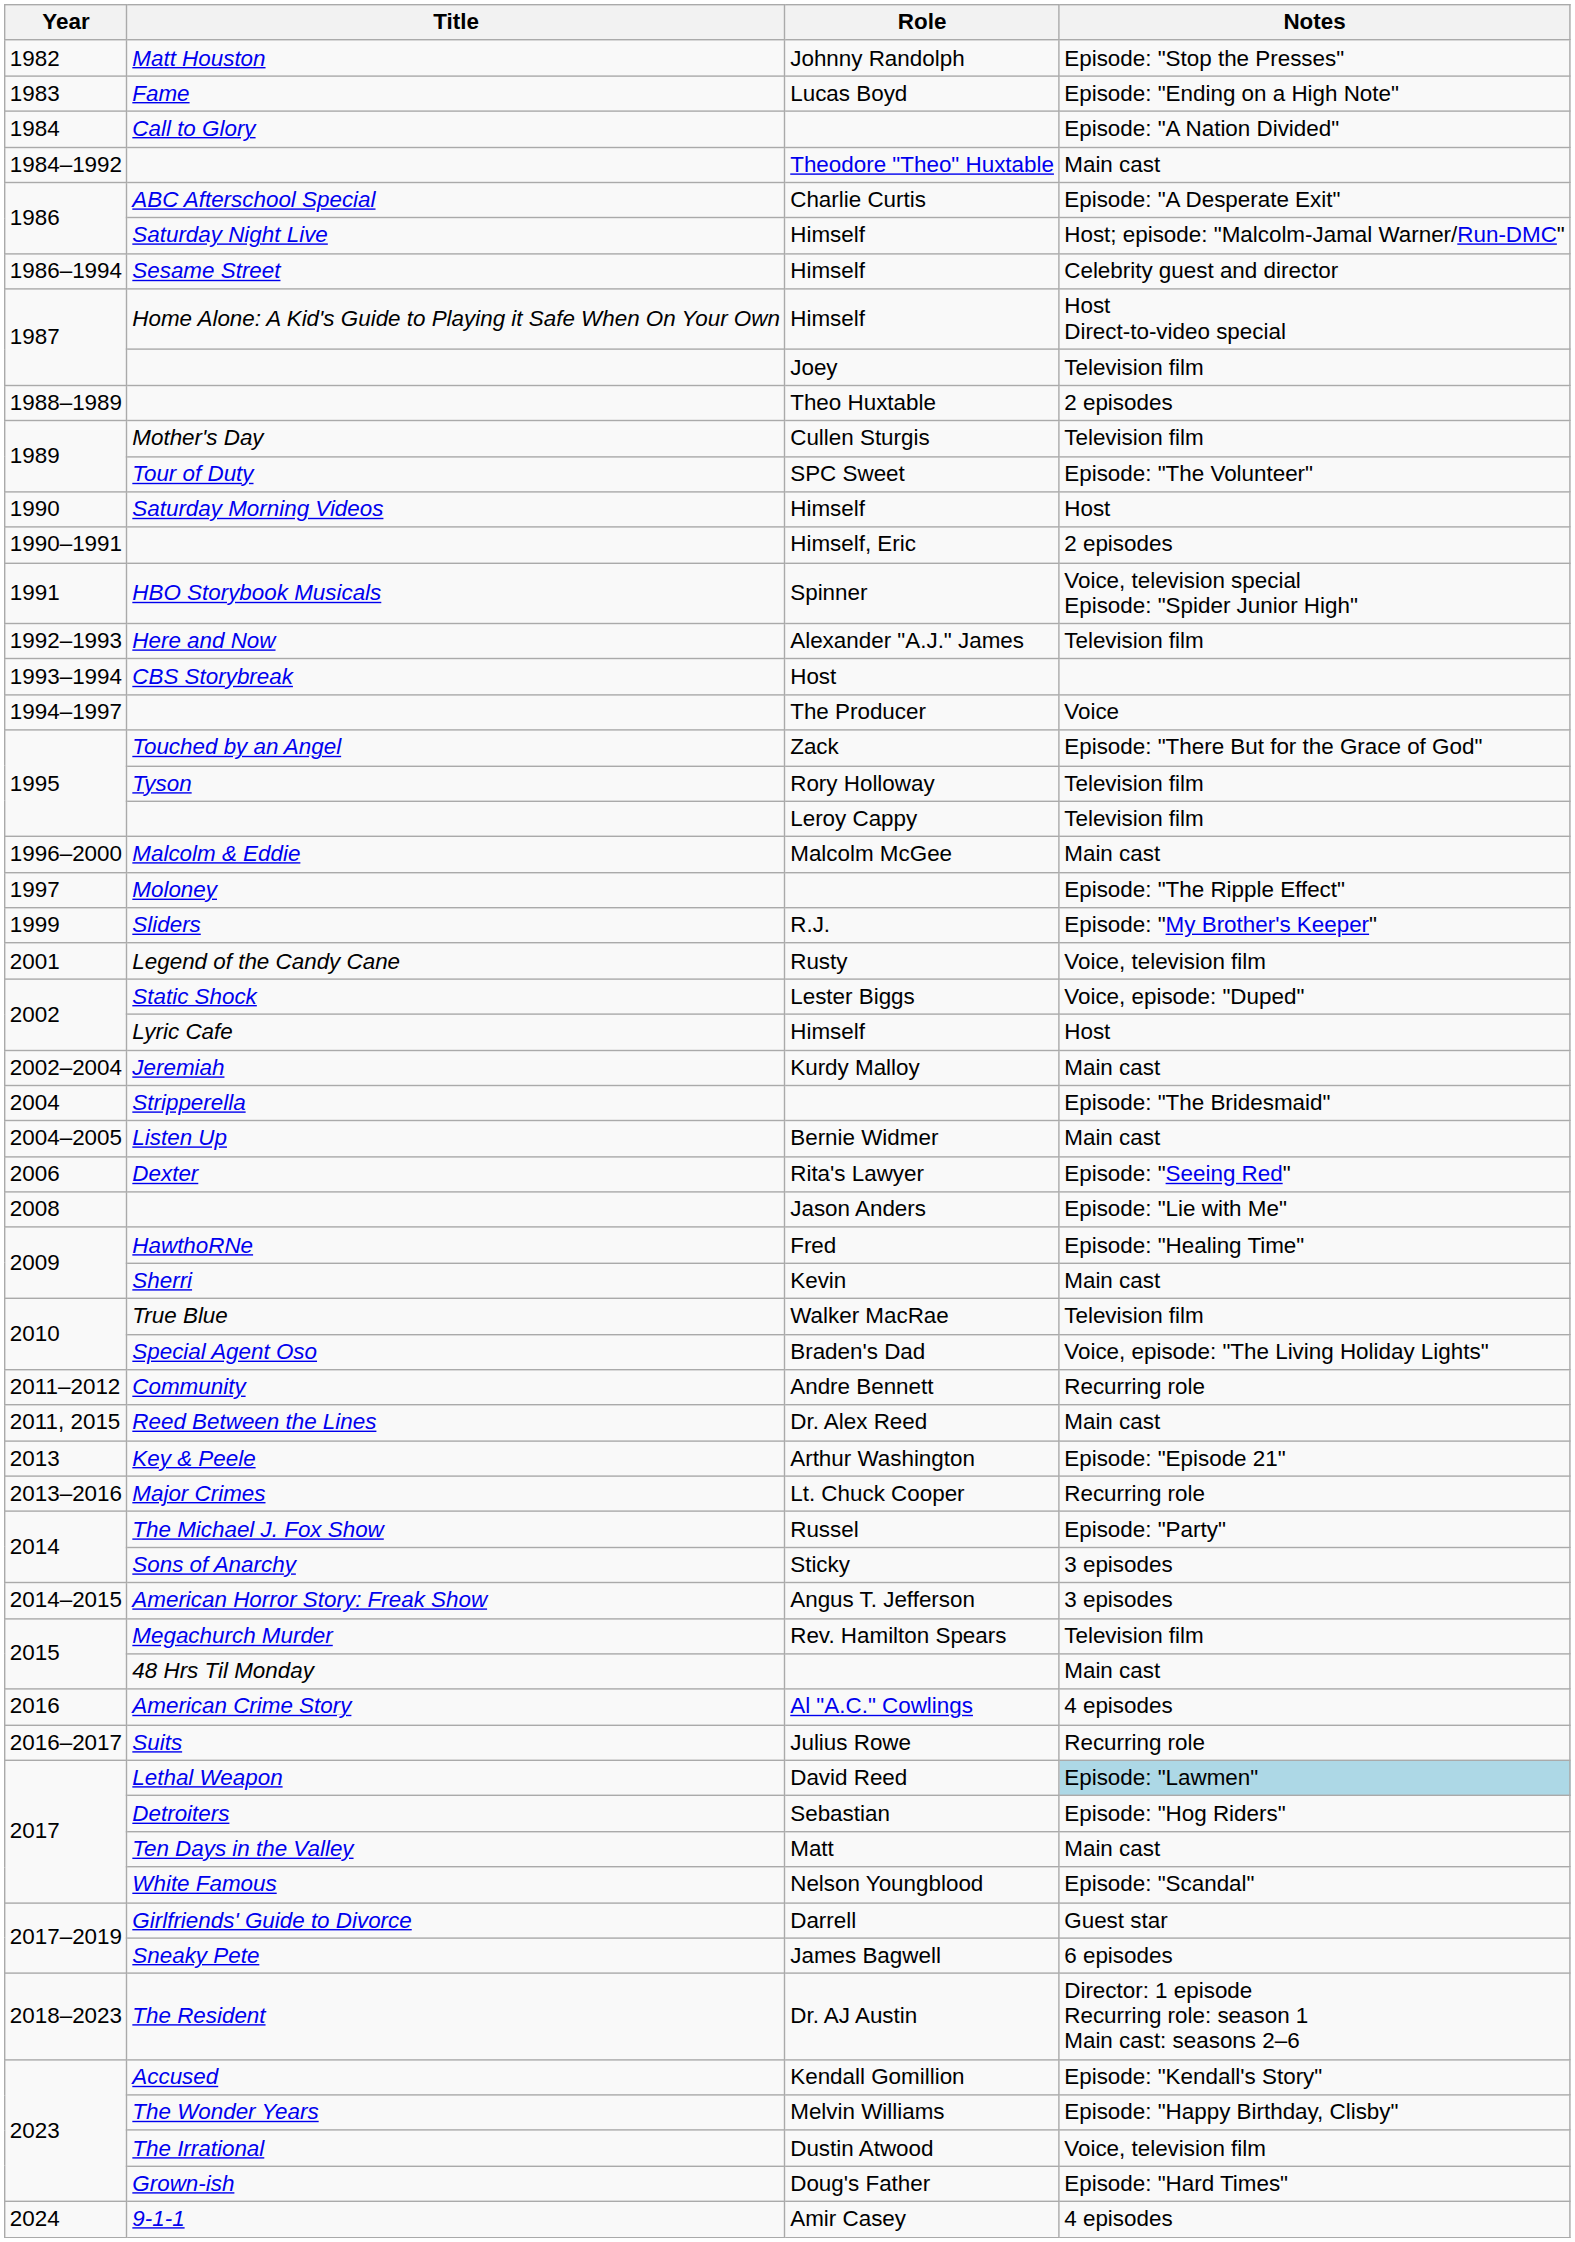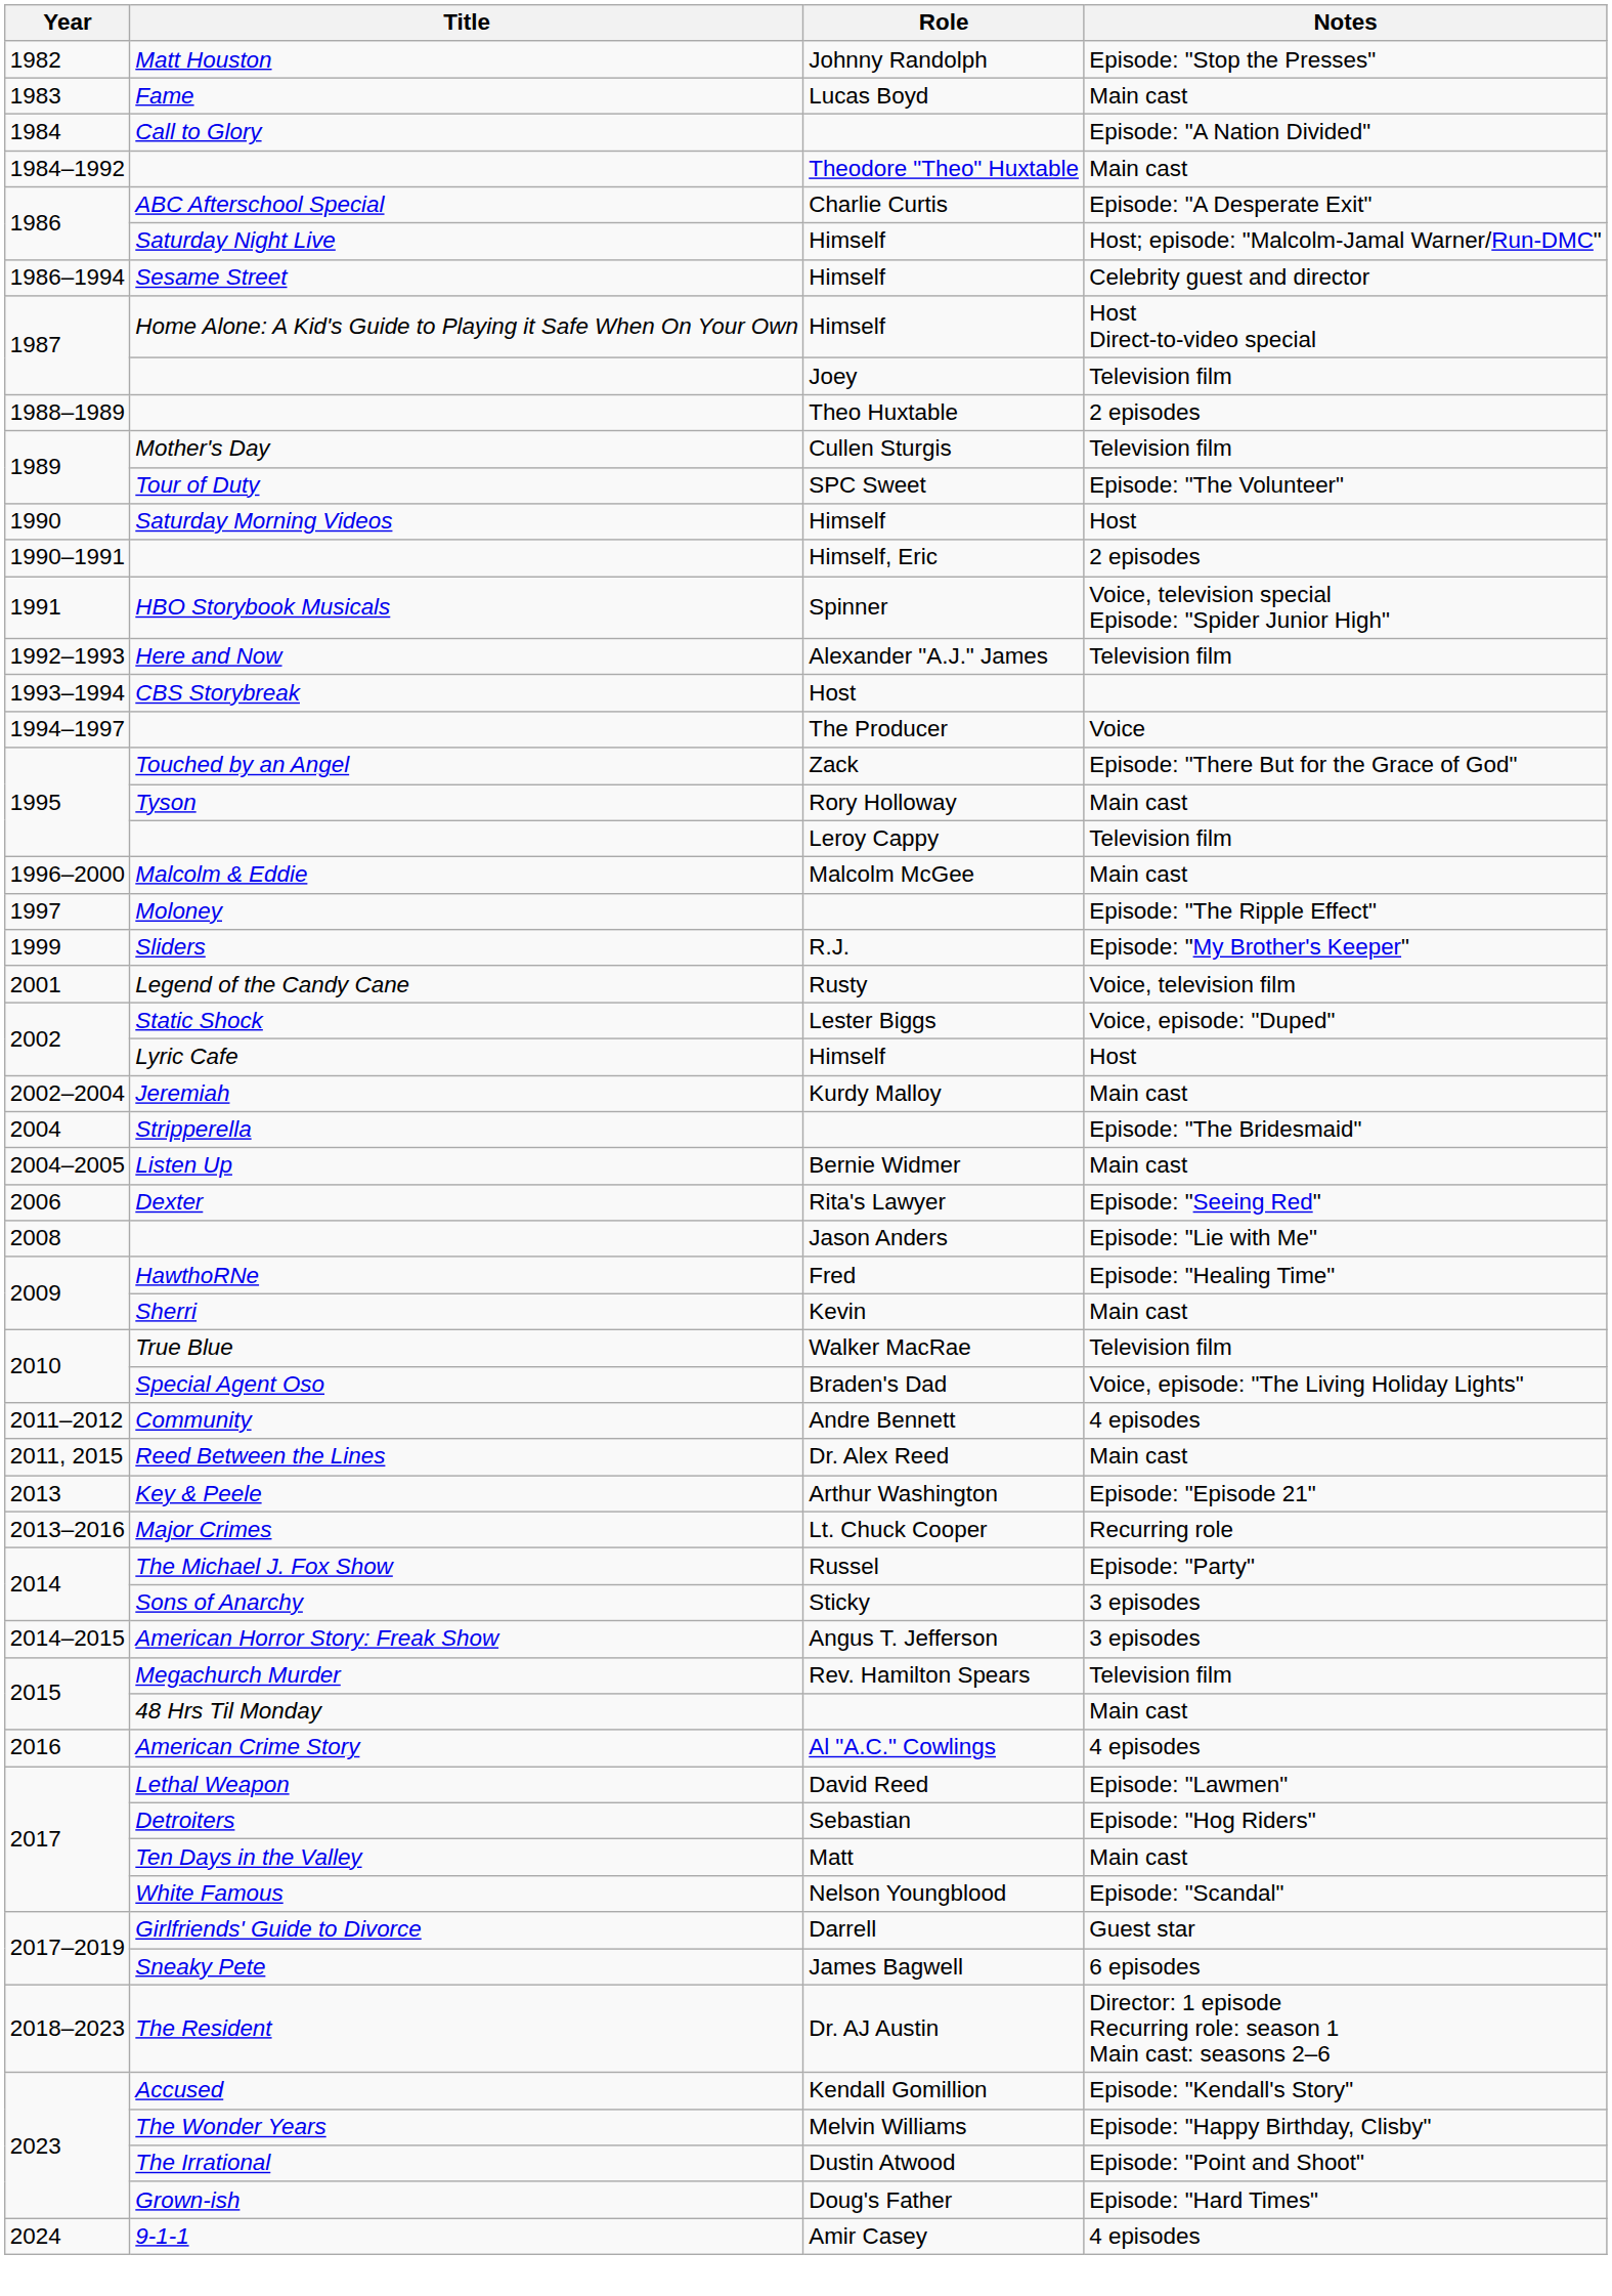Fame | Notes: Episode: "Ending on a High Note" -> Main cast
Tyson | Notes: Television film -> Main cast
Community | Notes: Recurring role -> 4 episodes
- row: 2016–2017 | Suits | Julius Rowe | Recurring role
Lethal Weapon | Notes: lightblue background -> no background
The Irrational | Notes: Voice, television film -> Episode: "Point and Shoot"
